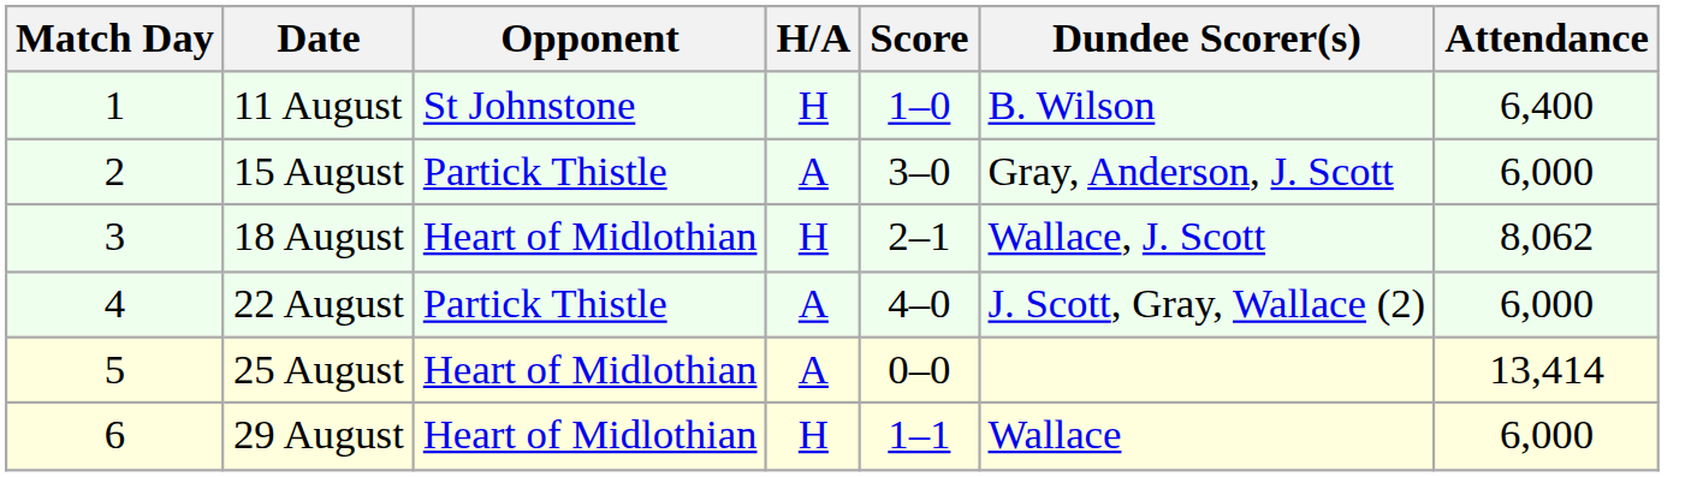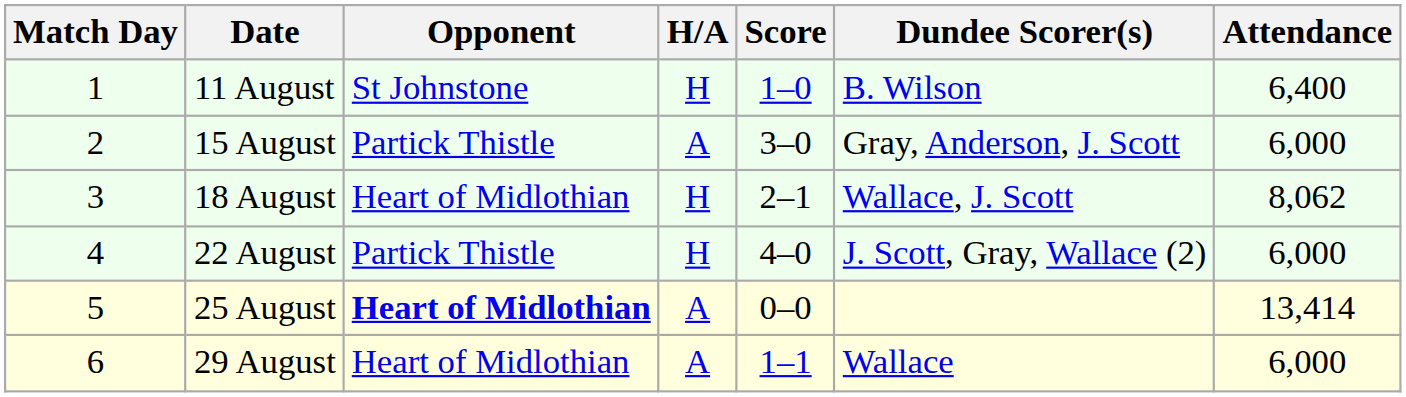22 August | H/A: A -> H
25 August | Opponent: normal -> bold
29 August | H/A: H -> A
